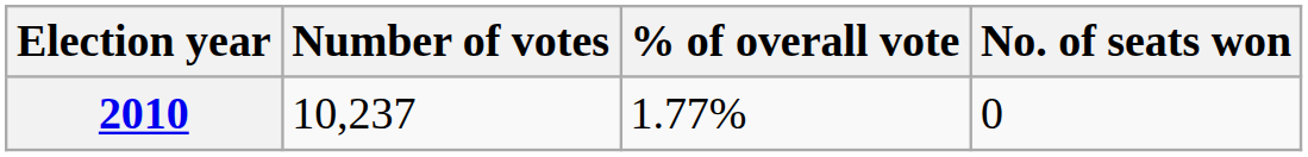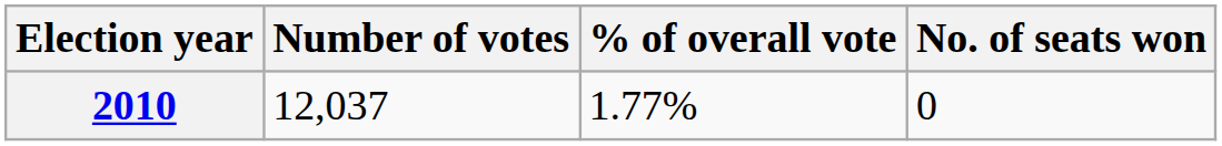2010 | Number of votes: 10,237 -> 12,037
